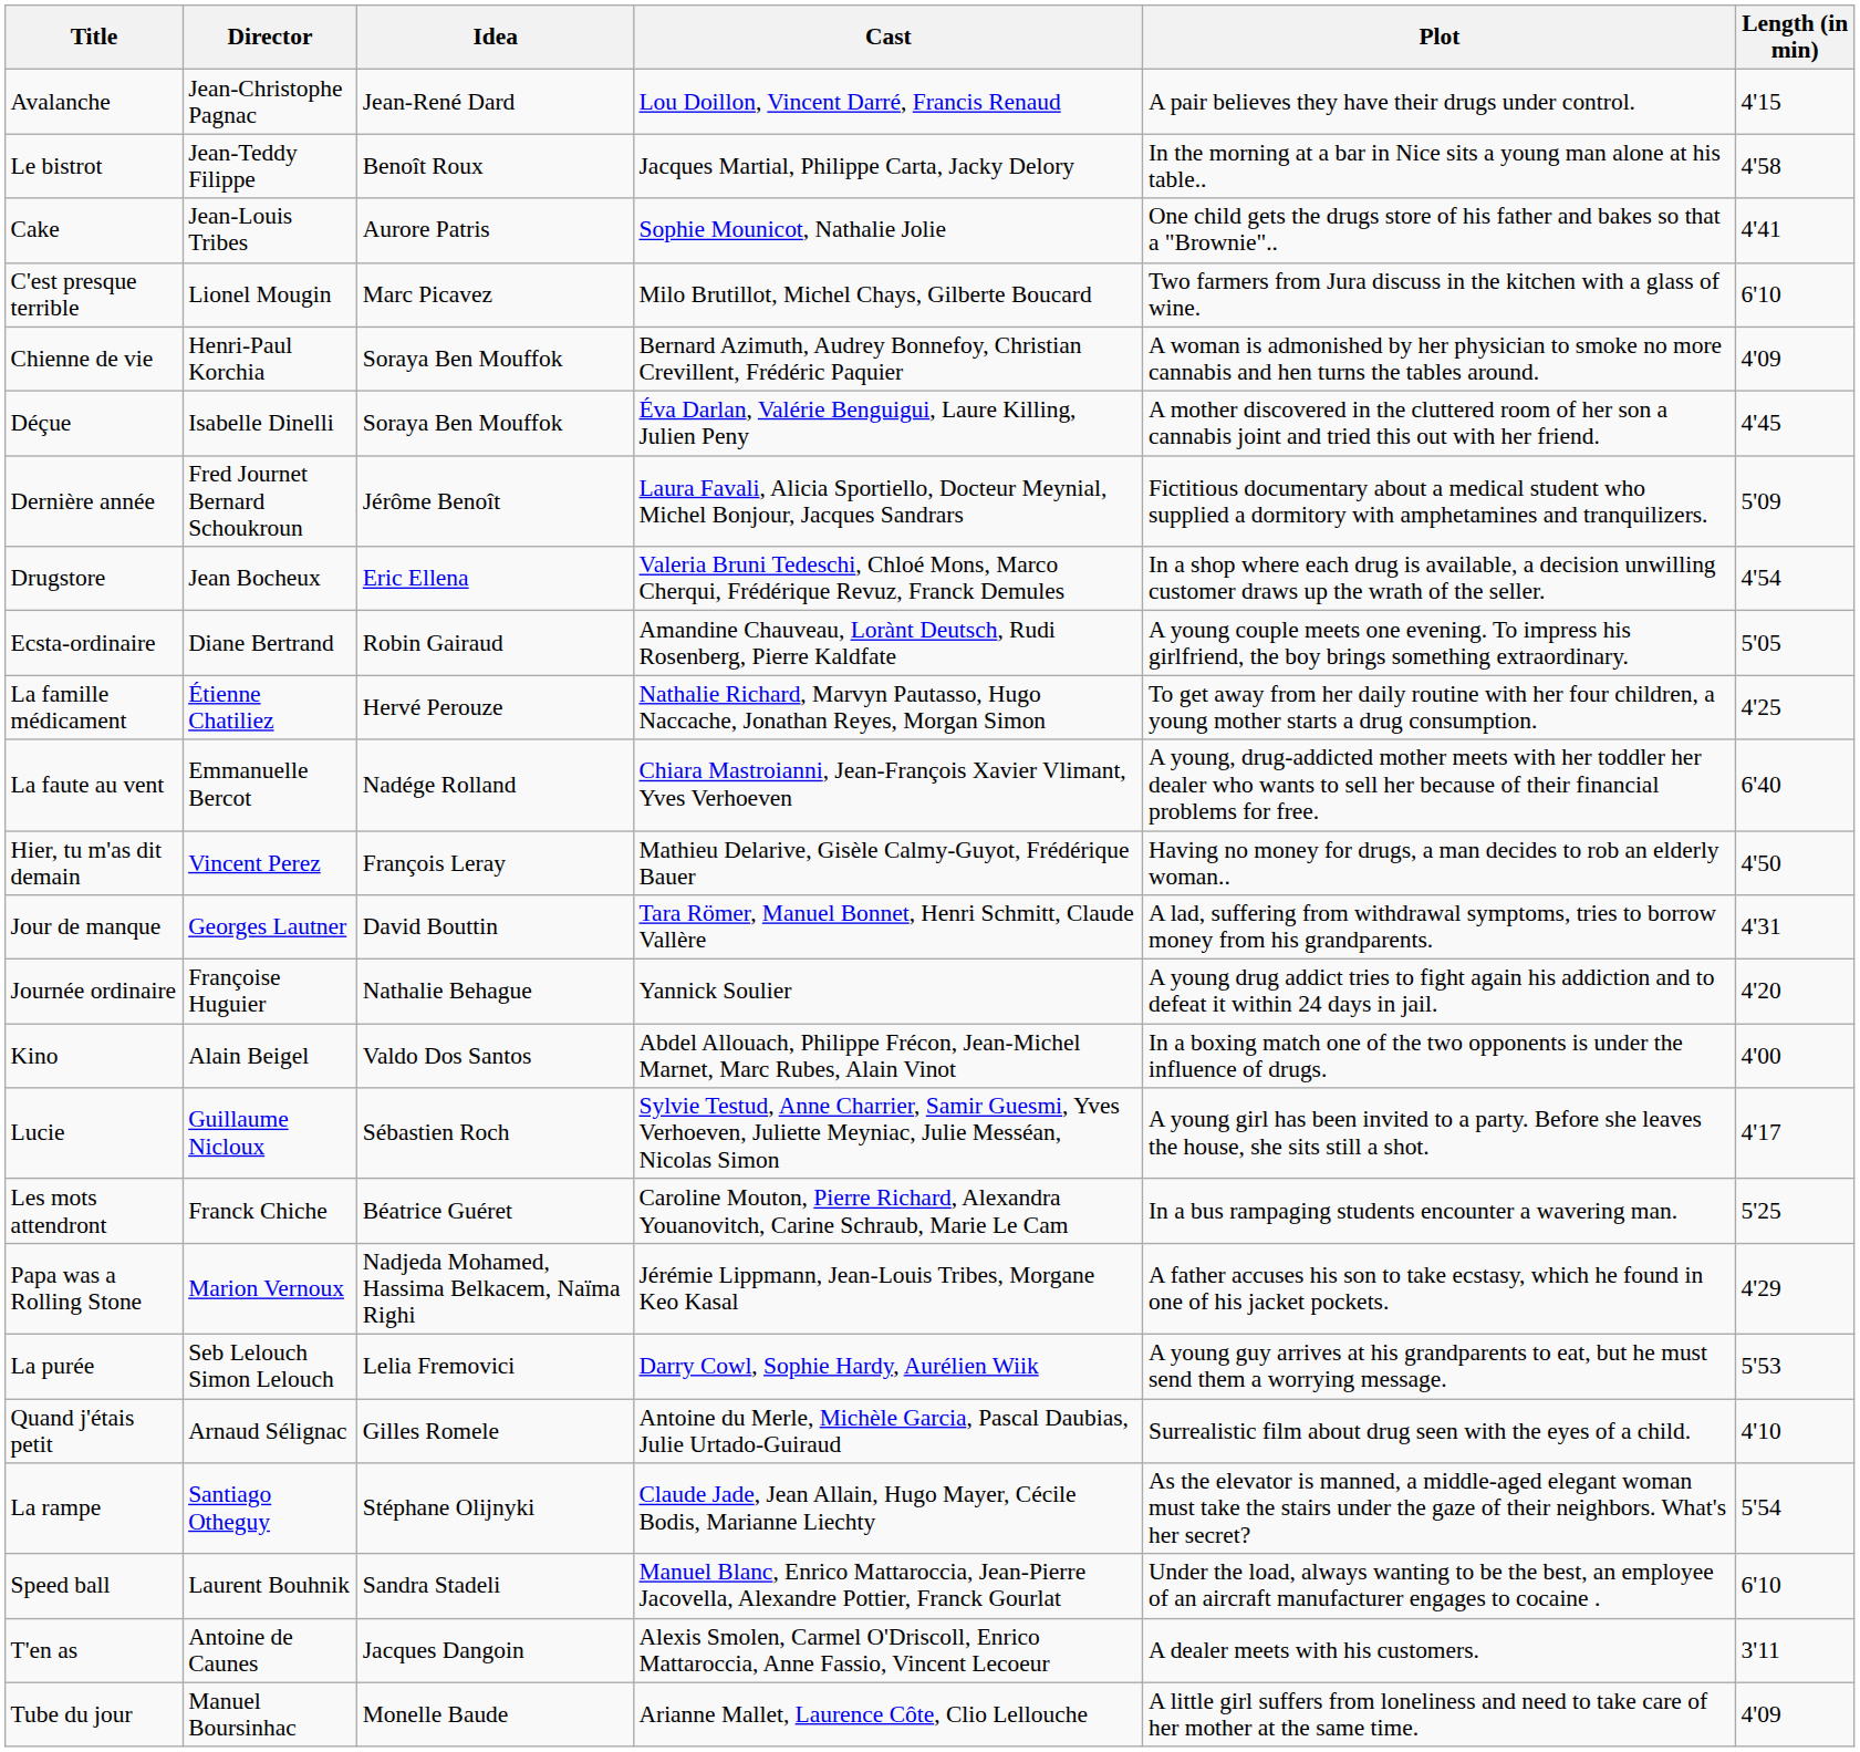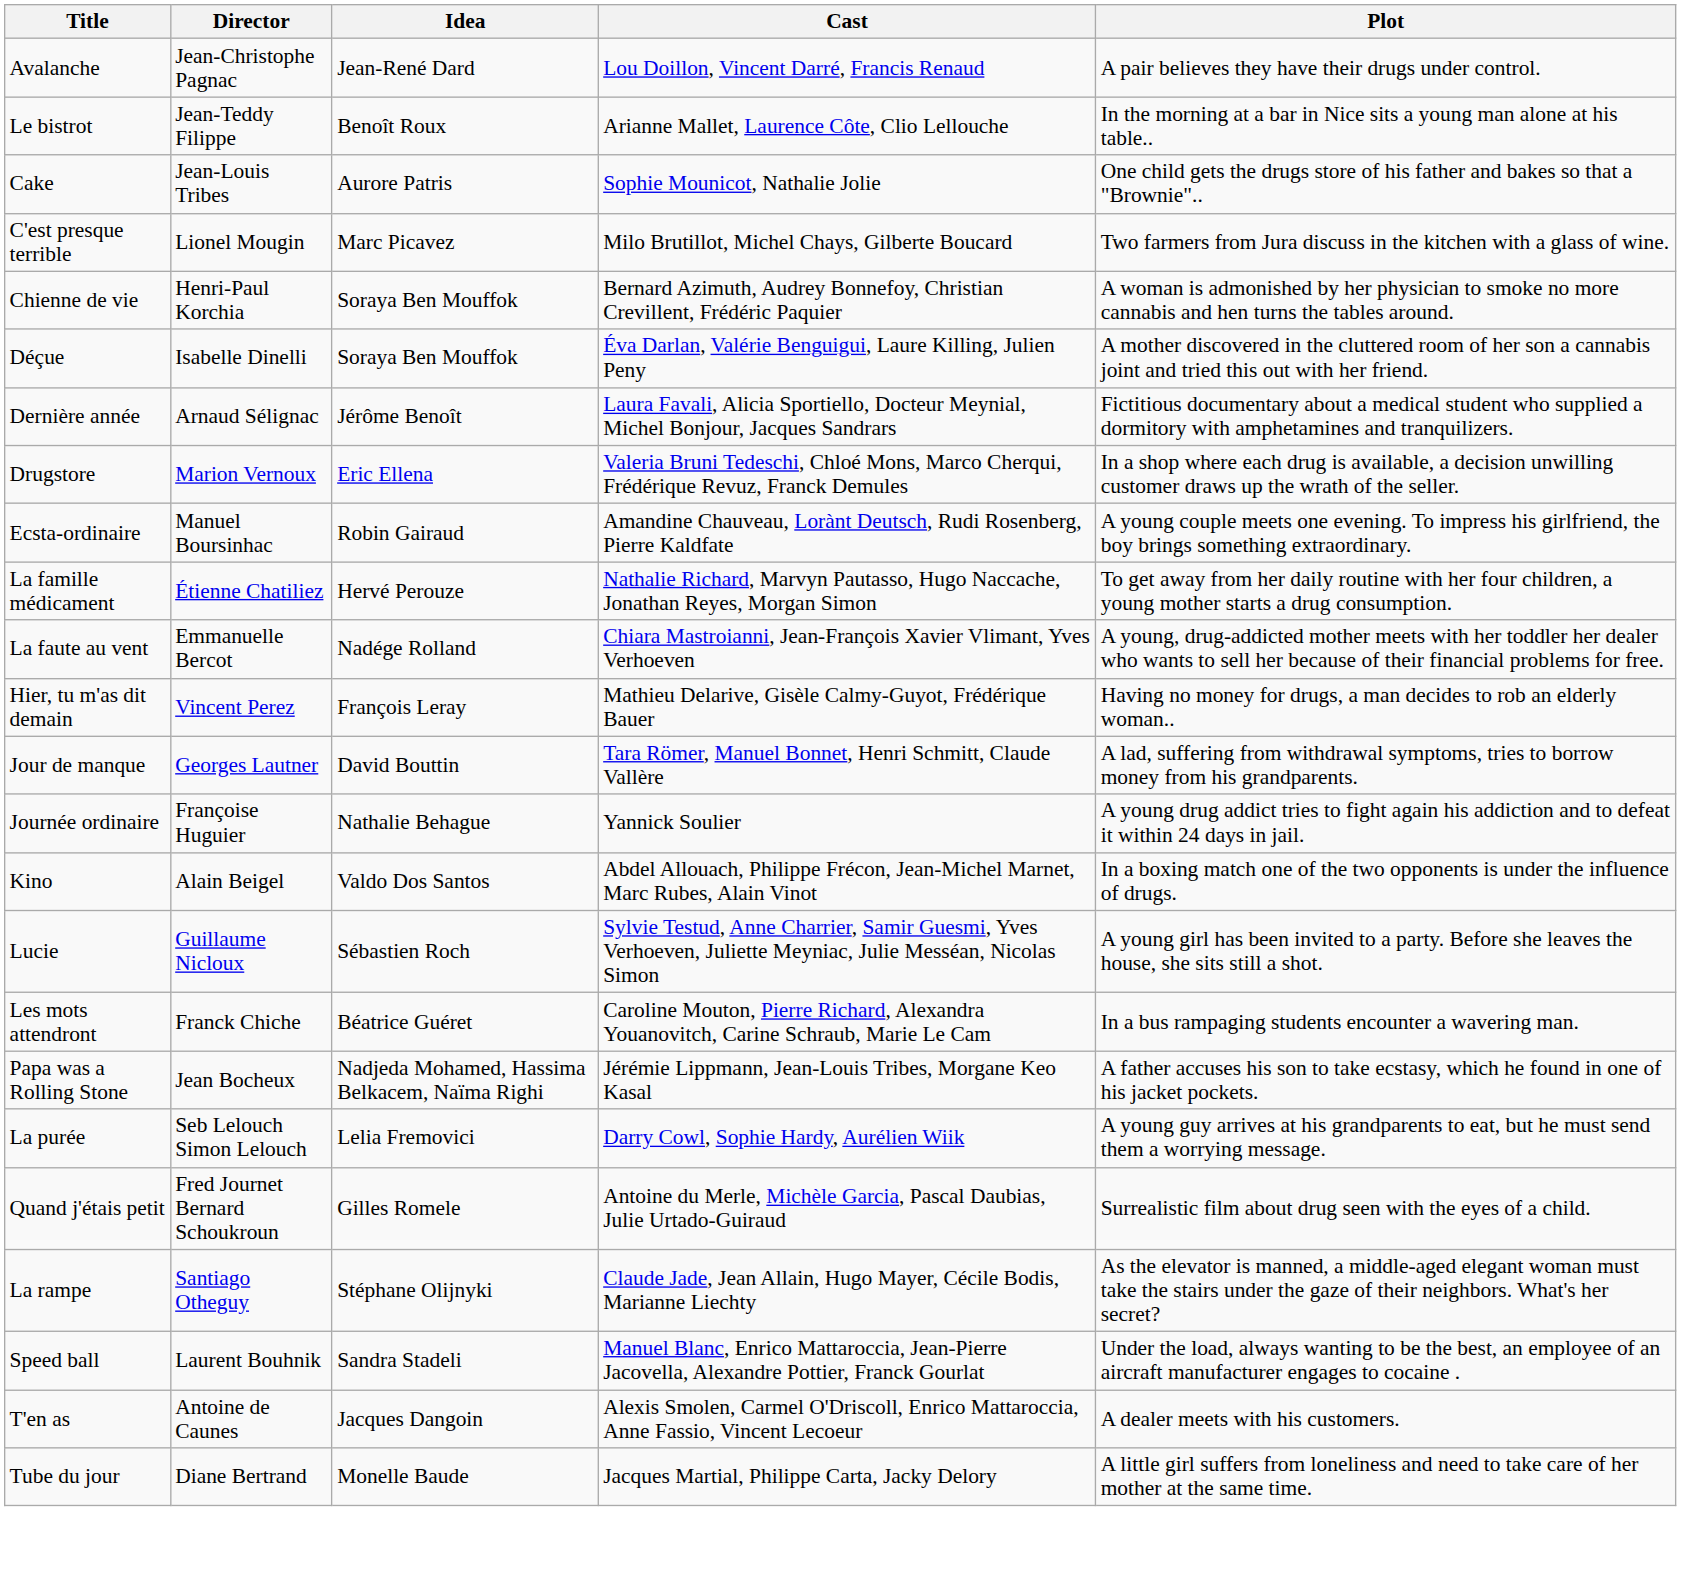- column: Length (in min) | 4'15 | 4'58 | 4'41 | 6'10 | 4'09 | 4'45 | 5'09 | 4'54 | 5'05 | 4'25 | 6'40 | 4'50 | 4'31 | 4'20 | 4'00 | 4'17 | 5'25 | 4'29 | 5'53 | 4'10 | 5'54 | 6'10 | 3'11 | 4'09
Le bistrot | Cast: Jacques Martial, Philippe Carta, Jacky Delory -> Arianne Mallet, Laurence Côte, Clio Lellouche
Dernière année | Director: Fred Journet Bernard Schoukroun -> Arnaud Sélignac
Drugstore | Director: Jean Bocheux -> Marion Vernoux
Ecsta-ordinaire | Director: Diane Bertrand -> Manuel Boursinhac
Papa was a Rolling Stone | Director: Marion Vernoux -> Jean Bocheux
Quand j'étais petit | Director: Arnaud Sélignac -> Fred Journet Bernard Schoukroun
Tube du jour | Director: Manuel Boursinhac -> Diane Bertrand
Tube du jour | Cast: Arianne Mallet, Laurence Côte, Clio Lellouche -> Jacques Martial, Philippe Carta, Jacky Delory
